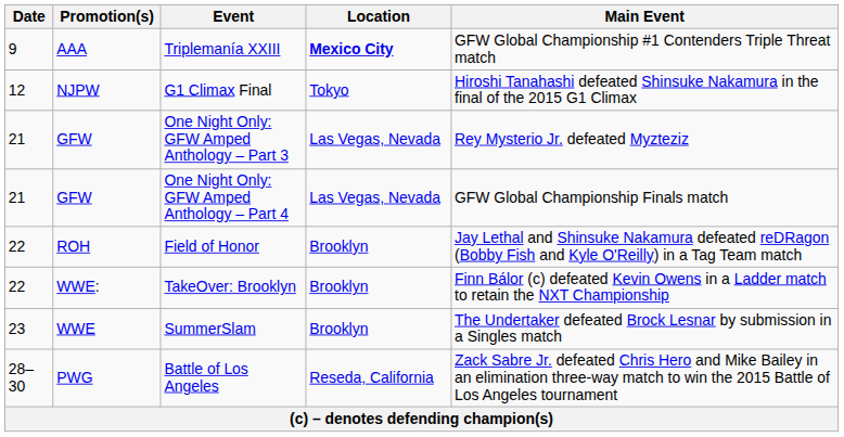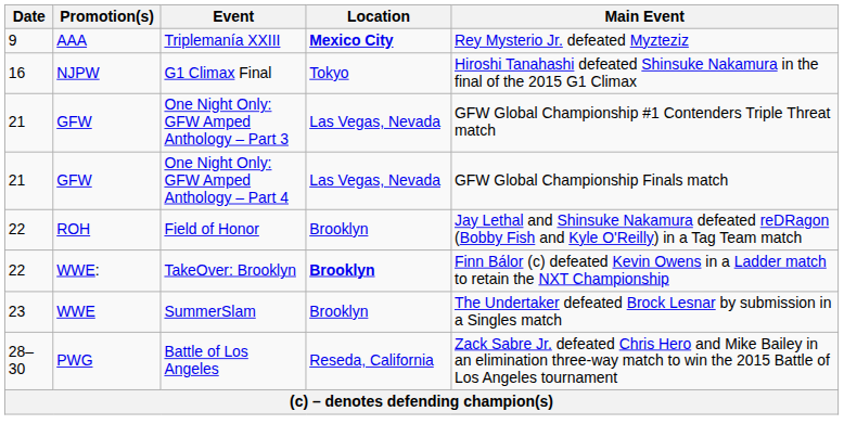Triplemanía XXIII | Main Event: GFW Global Championship #1 Contenders Triple Threat match -> Rey Mysterio Jr. defeated Myzteziz
G1 Climax Final | Date: 12 -> 16
One Night Only: GFW Amped Anthology – Part 3 | Main Event: Rey Mysterio Jr. defeated Myzteziz -> GFW Global Championship #1 Contenders Triple Threat match
TakeOver: Brooklyn | Location: normal -> bold
